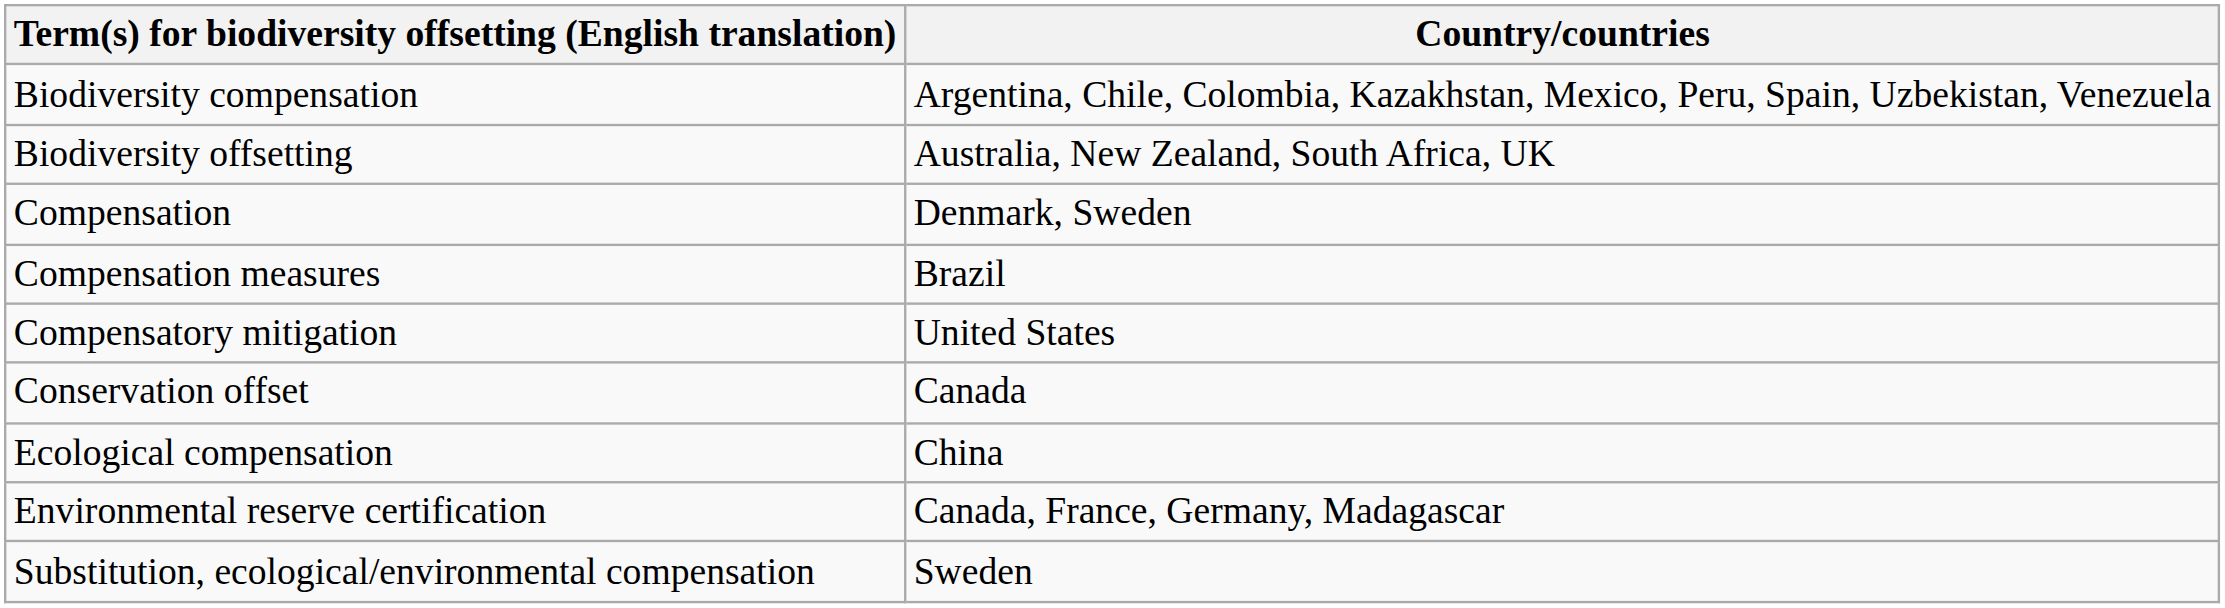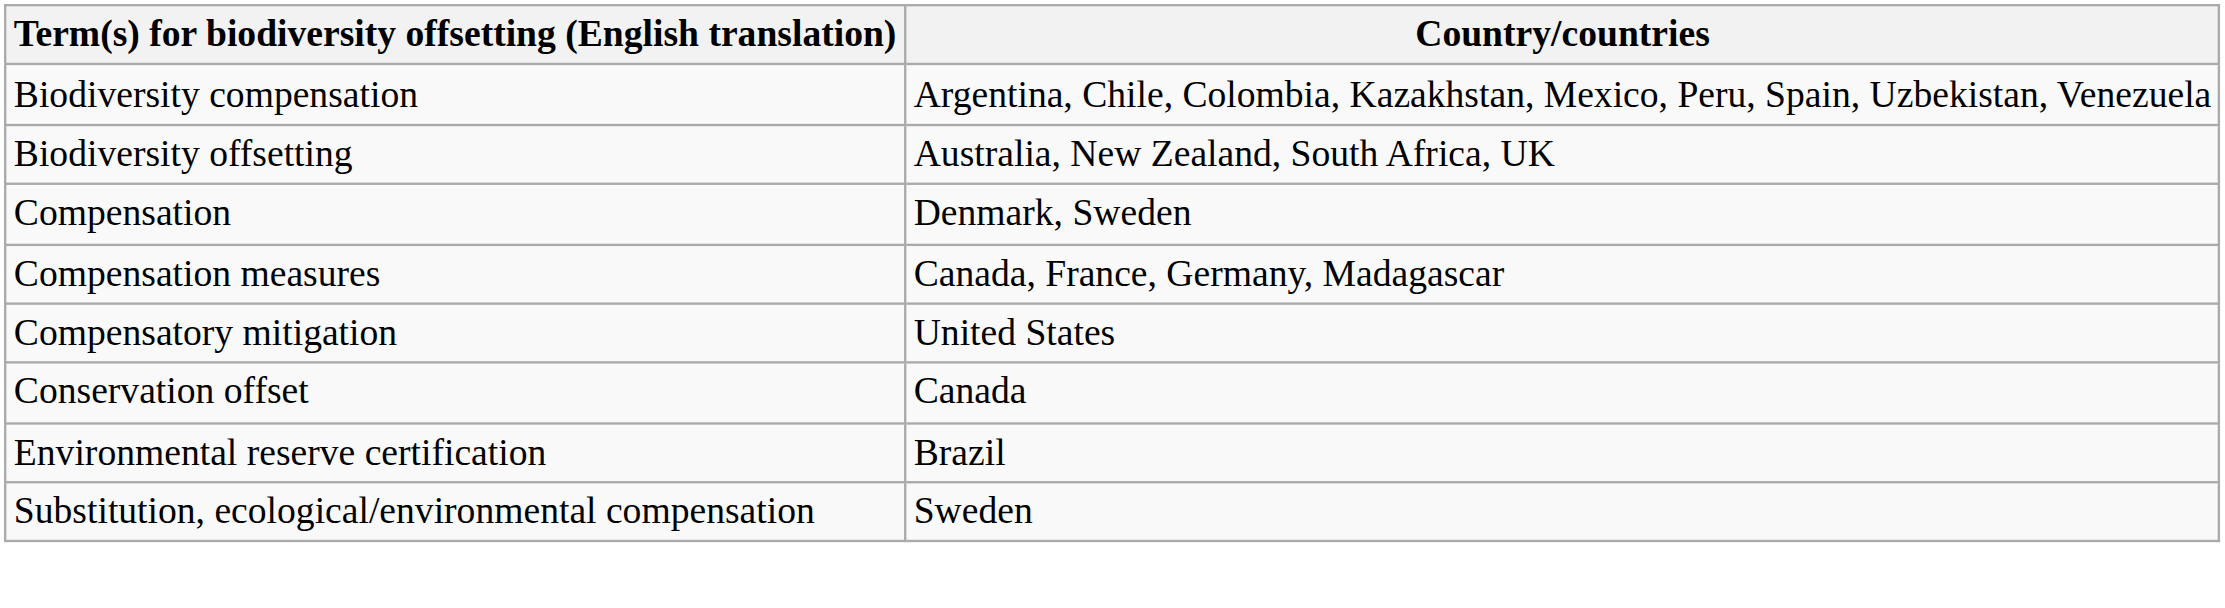Compensation measures | Country/countries: Brazil -> Canada, France, Germany, Madagascar
- row: Ecological compensation | China
Environmental reserve certification | Country/countries: Canada, France, Germany, Madagascar -> Brazil
